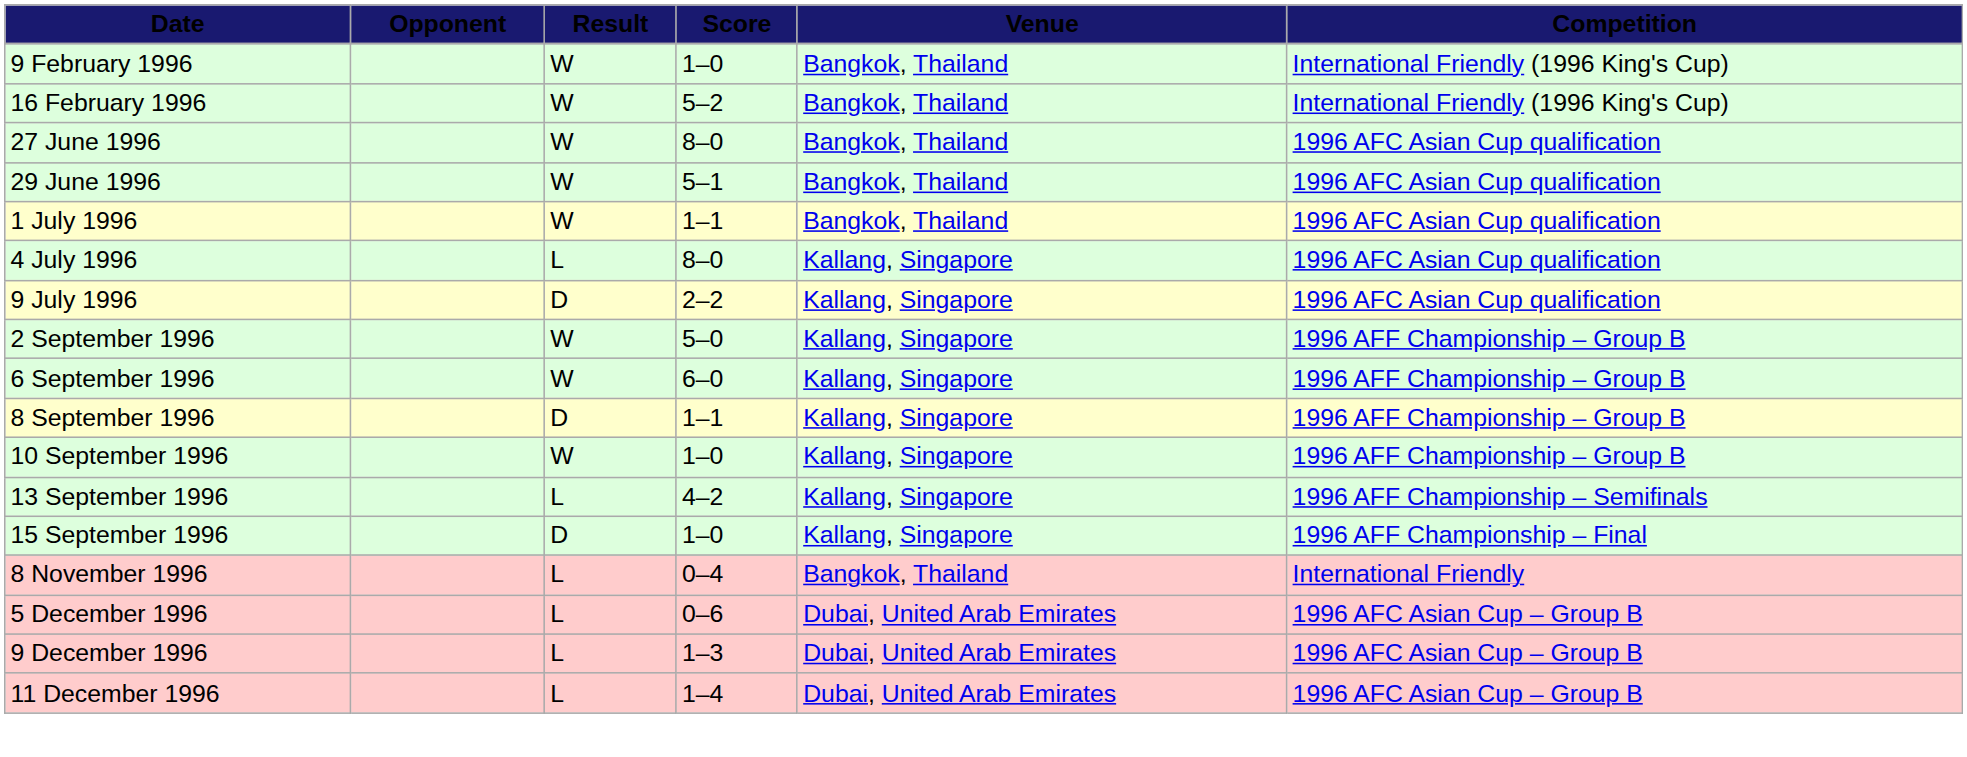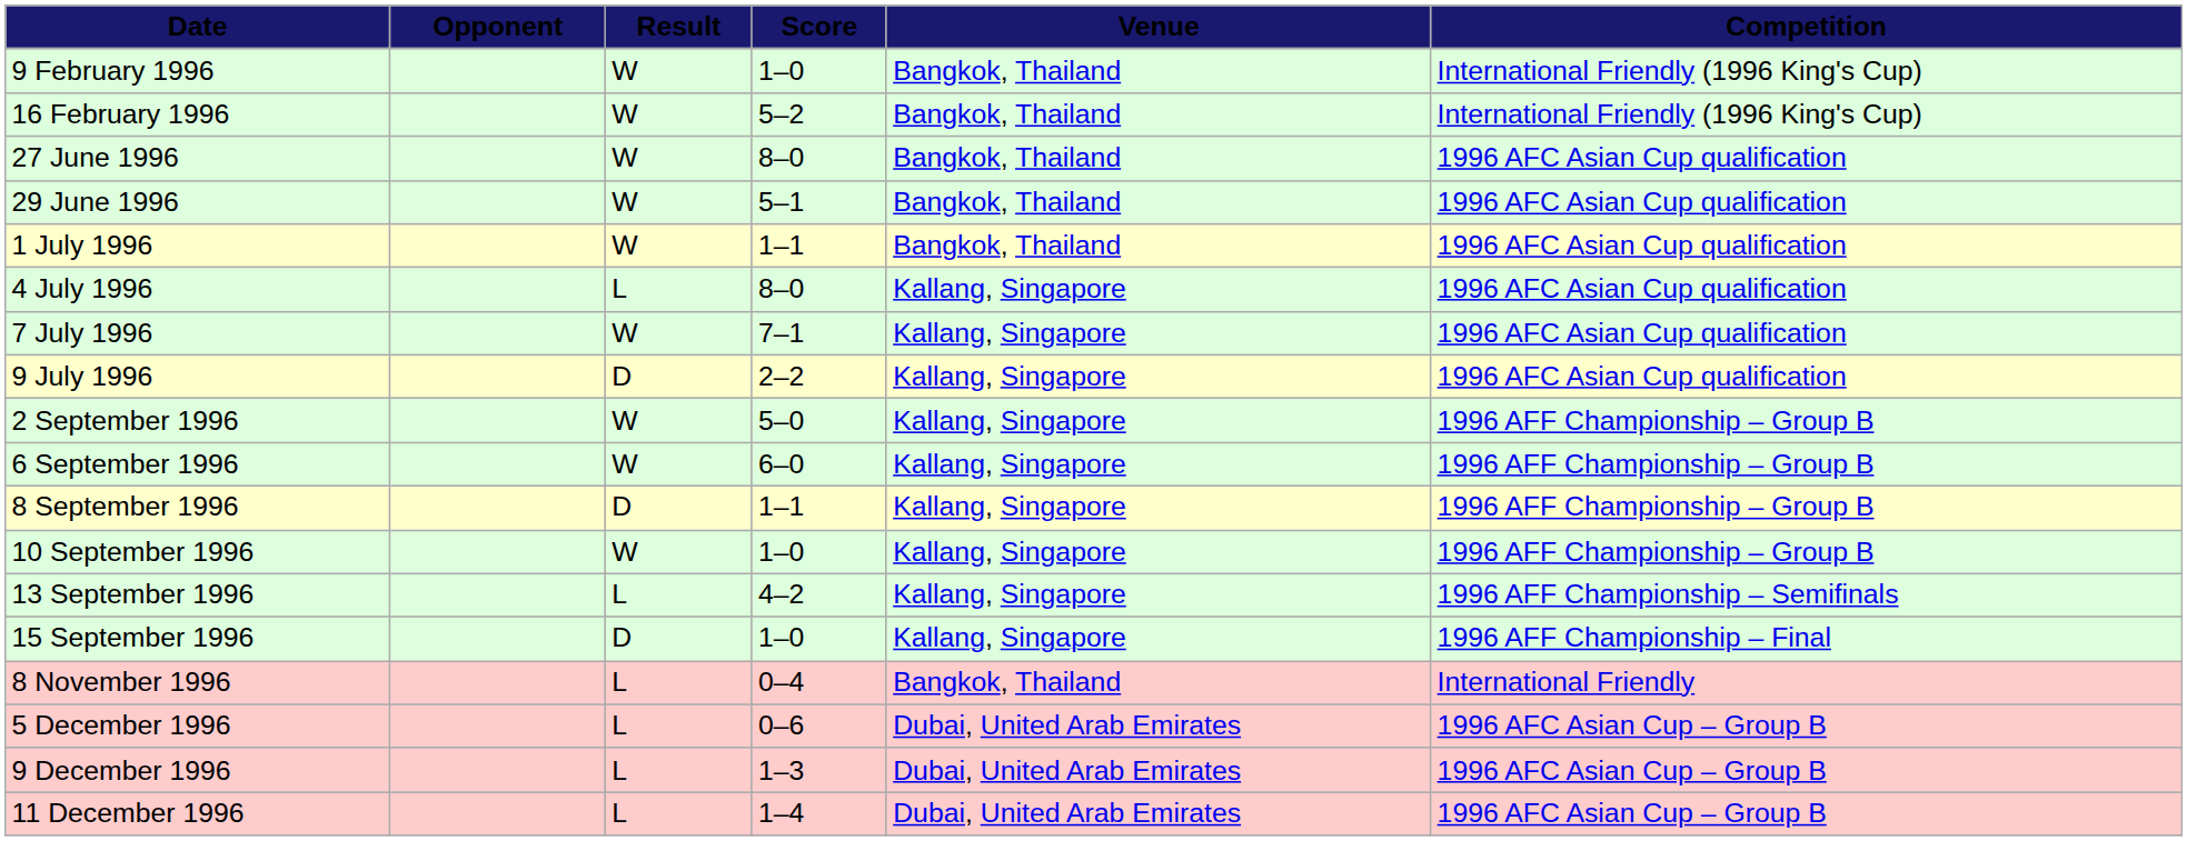+ row: 7 July 1996 | W | 7–1 | Kallang, Singapore | 1996 AFC Asian Cup qualification
